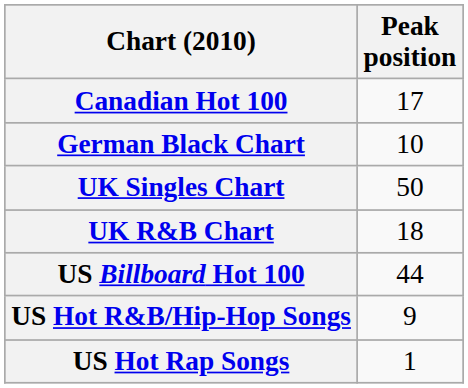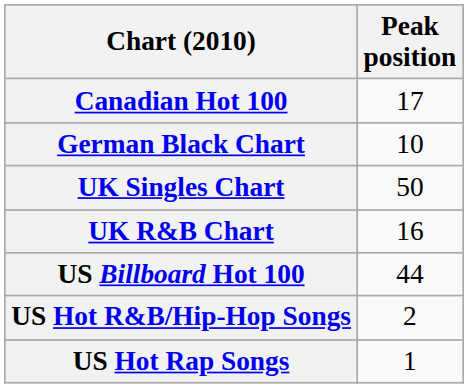UK R&B Chart | Peak position: 18 -> 16
US Hot R&B/Hip-Hop Songs | Peak position: 9 -> 2
